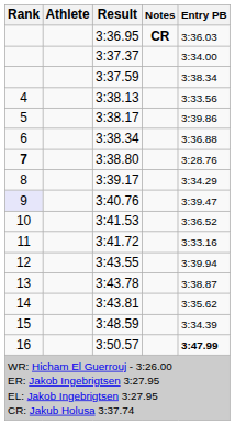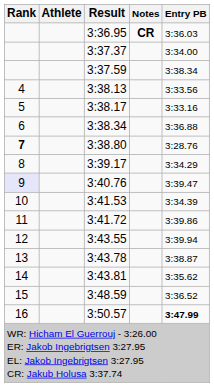3:38.17 | Entry PB: 3:39.86 -> 3:33.16
3:41.53 | Entry PB: 3:36.52 -> 3:34.39
3:41.72 | Entry PB: 3:33.16 -> 3:39.86
3:48.59 | Entry PB: 3:34.39 -> 3:36.52
